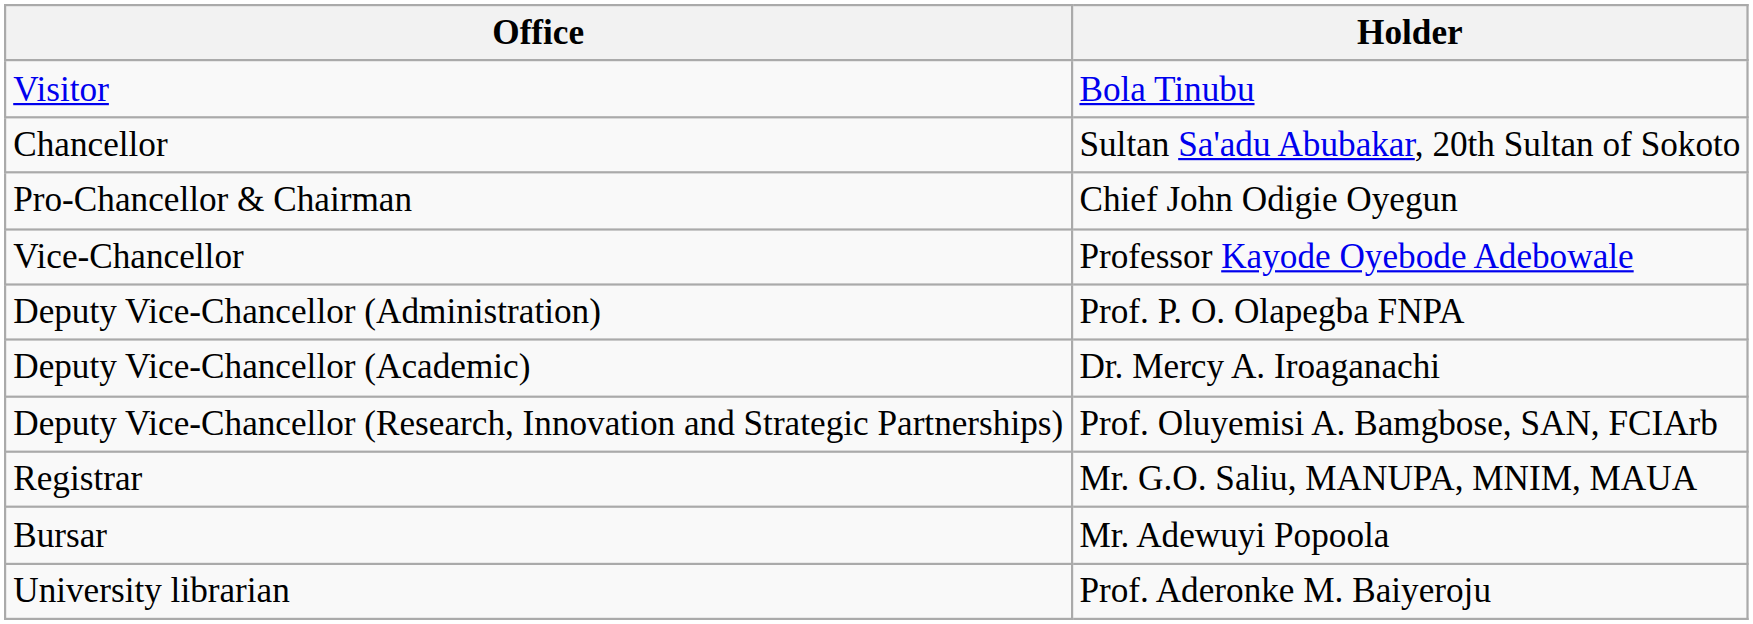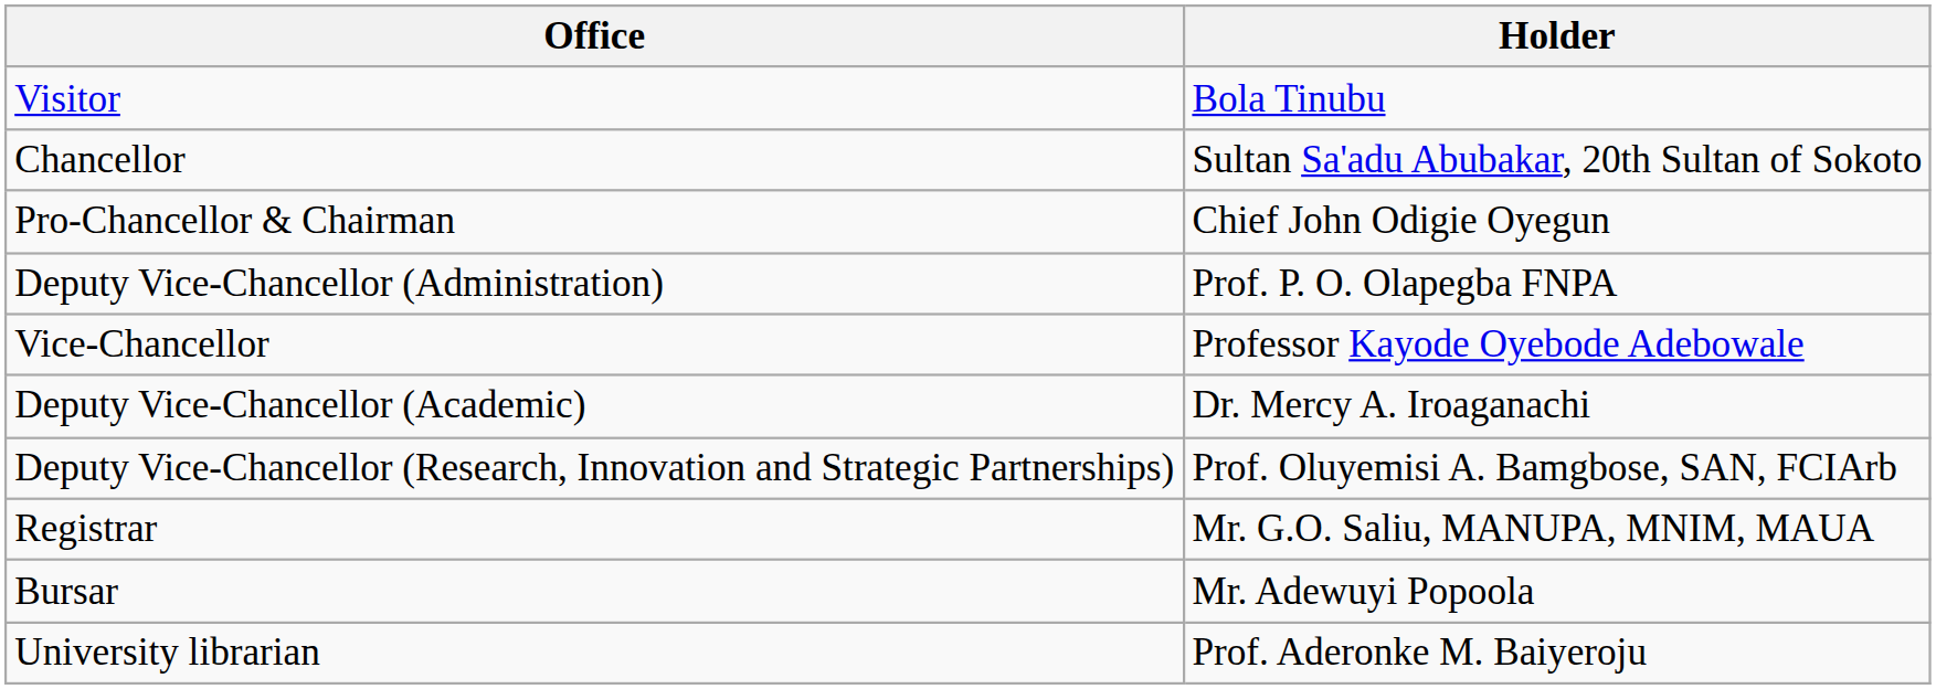rows swapped: Vice-Chancellor <-> Deputy Vice-Chancellor (Administration)
